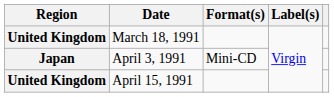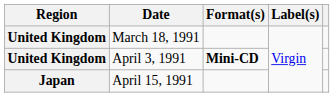April 3, 1991 | Region: Japan -> United Kingdom
April 3, 1991 | Format(s): normal -> bold
April 15, 1991 | Region: United Kingdom -> Japan
